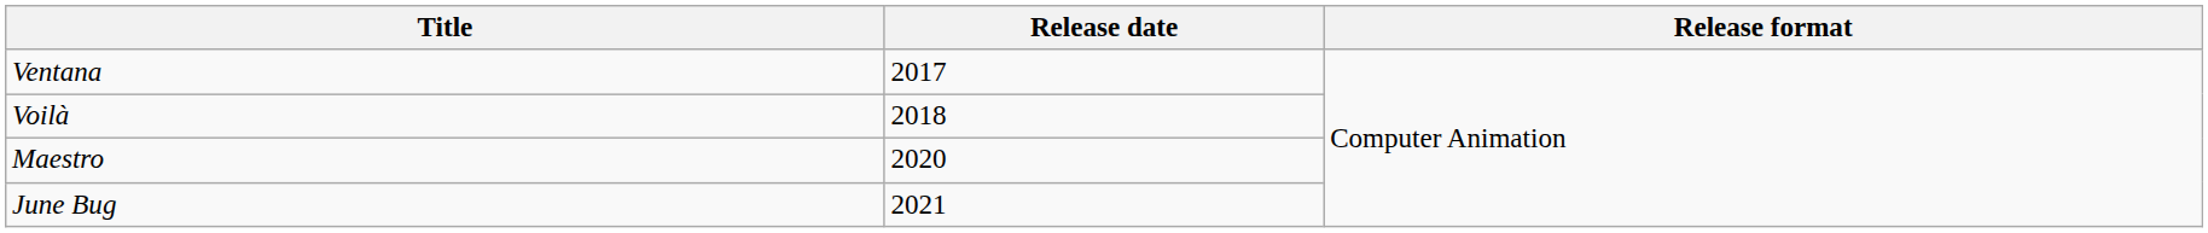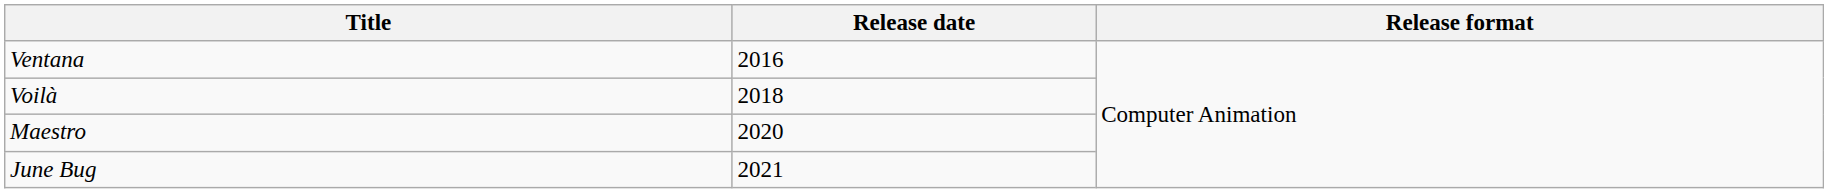Ventana | Release date: 2017 -> 2016
